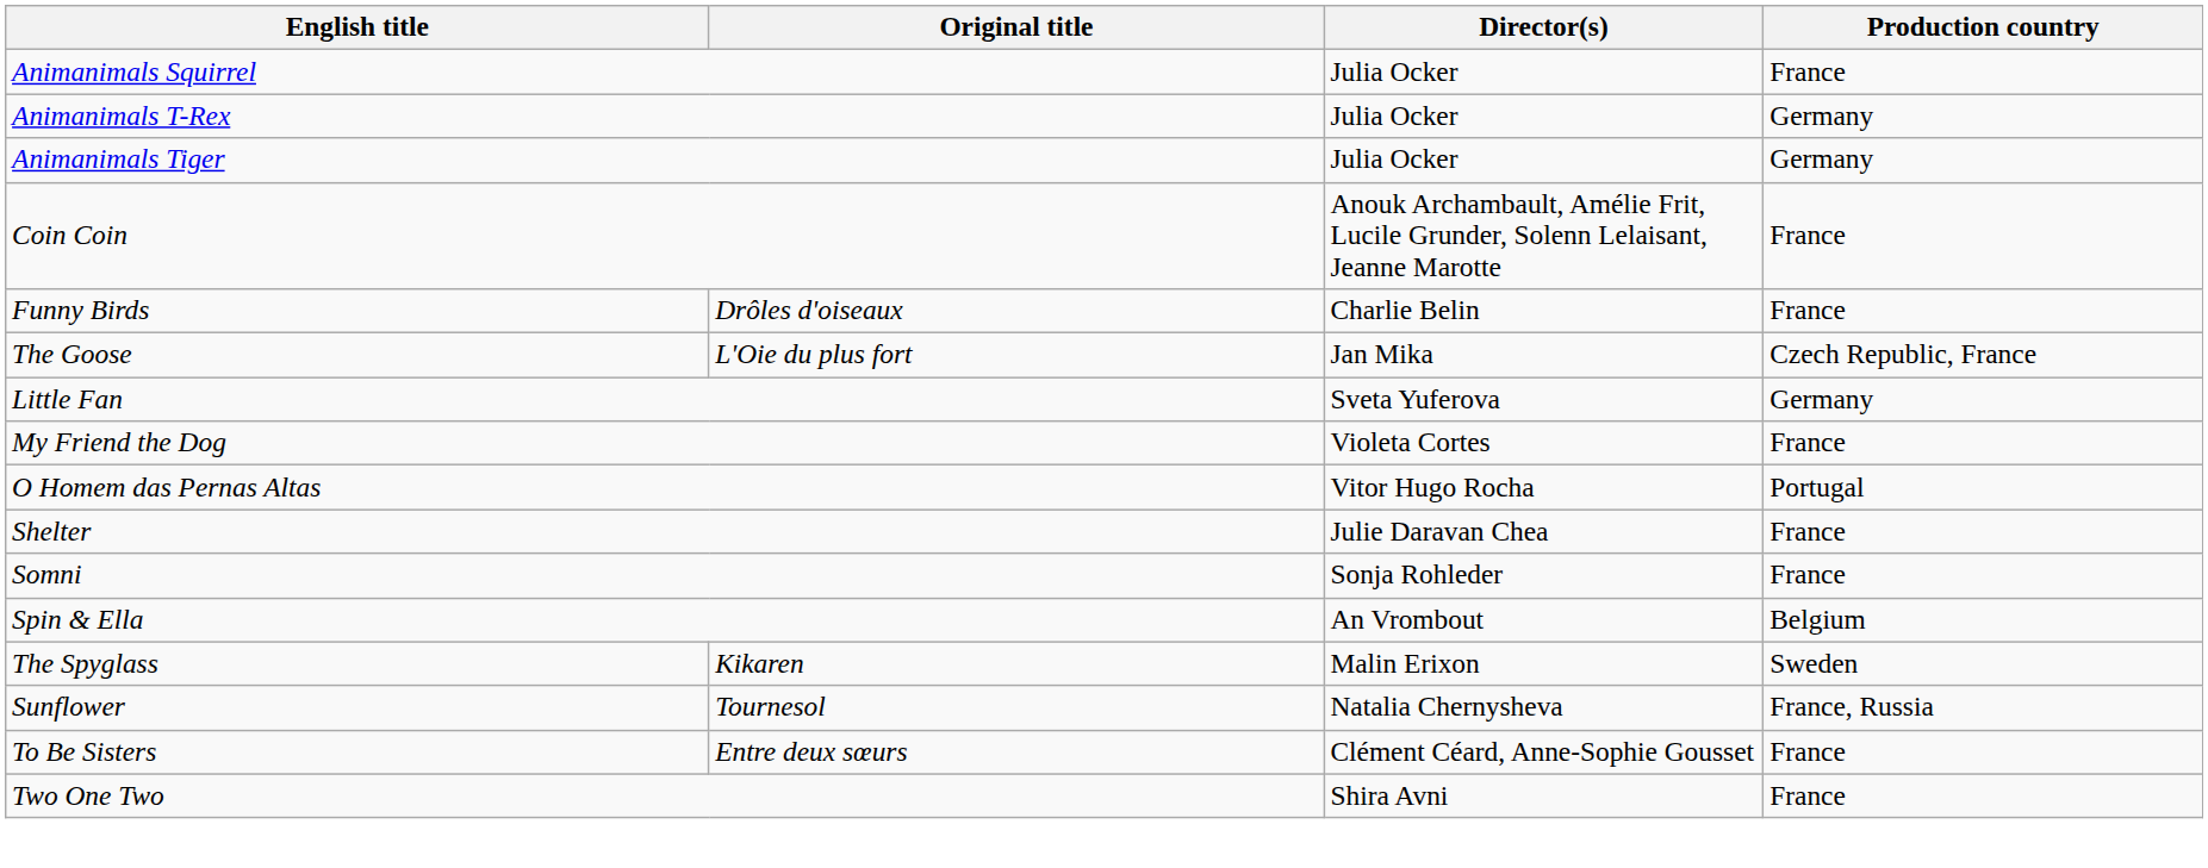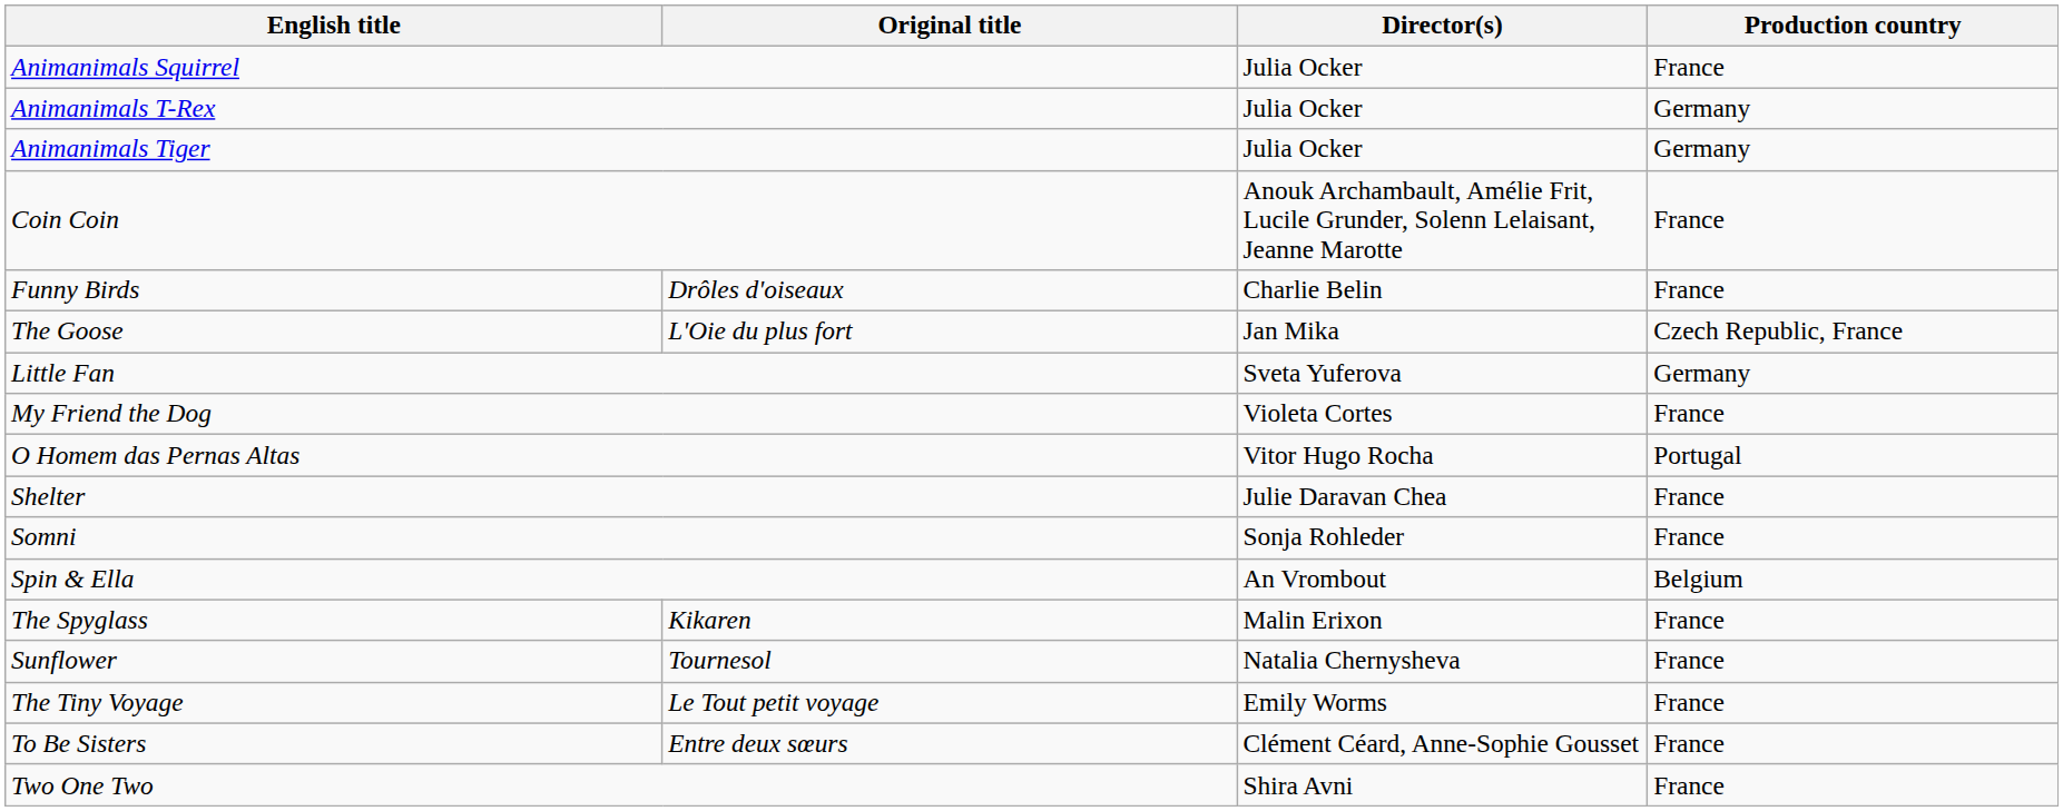The Spyglass | Production country: Sweden -> France
Sunflower | Production country: France, Russia -> France
+ row: The Tiny Voyage | Le Tout petit voyage | Emily Worms | France
